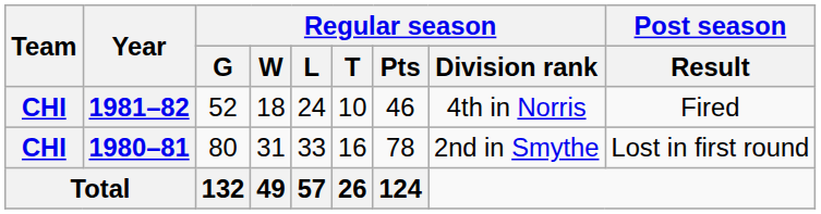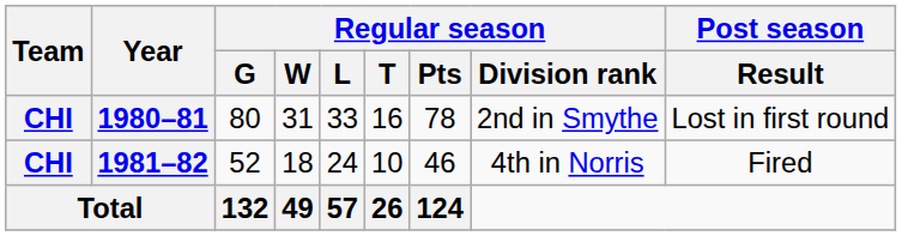rows swapped: 1980–81 <-> 1981–82
